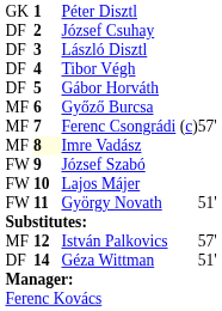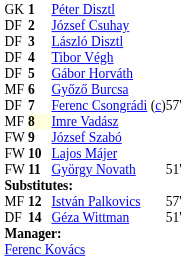Ferenc Csongrádi (c) | column 1: MF -> DF
